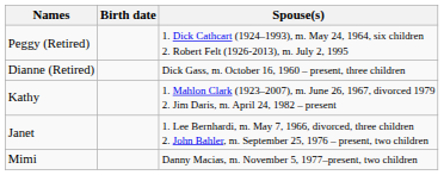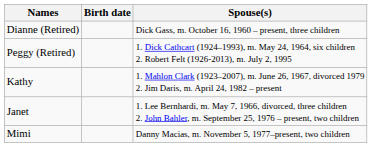rows swapped: Dianne (Retired) <-> Peggy (Retired)
